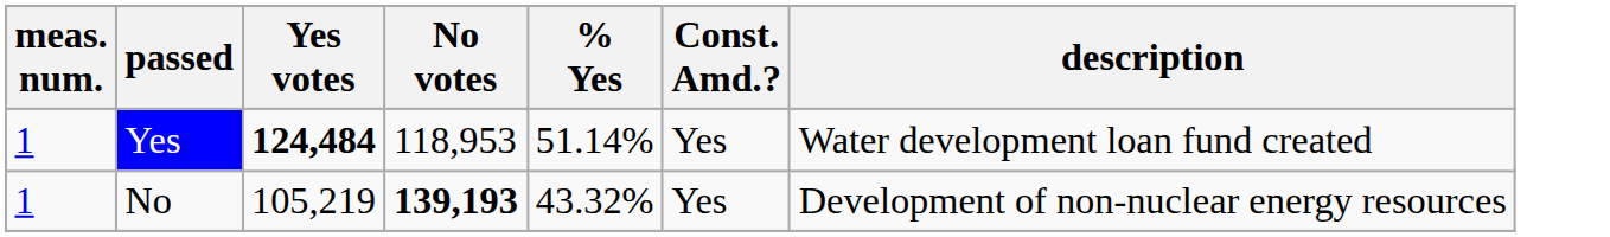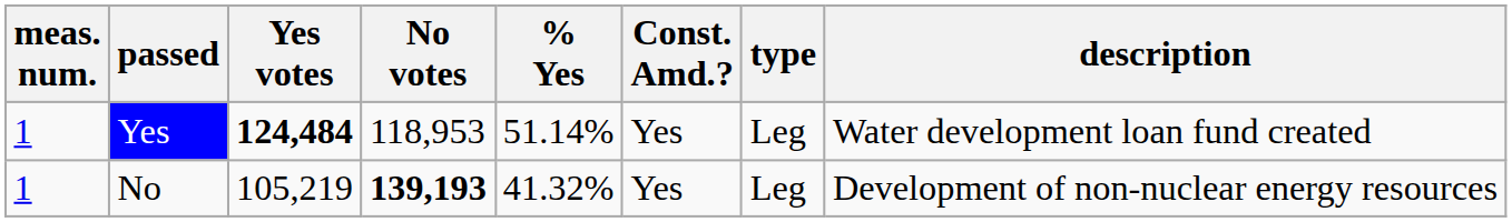+ column: type | Leg | Leg
No | % Yes: 43.32% -> 41.32%
